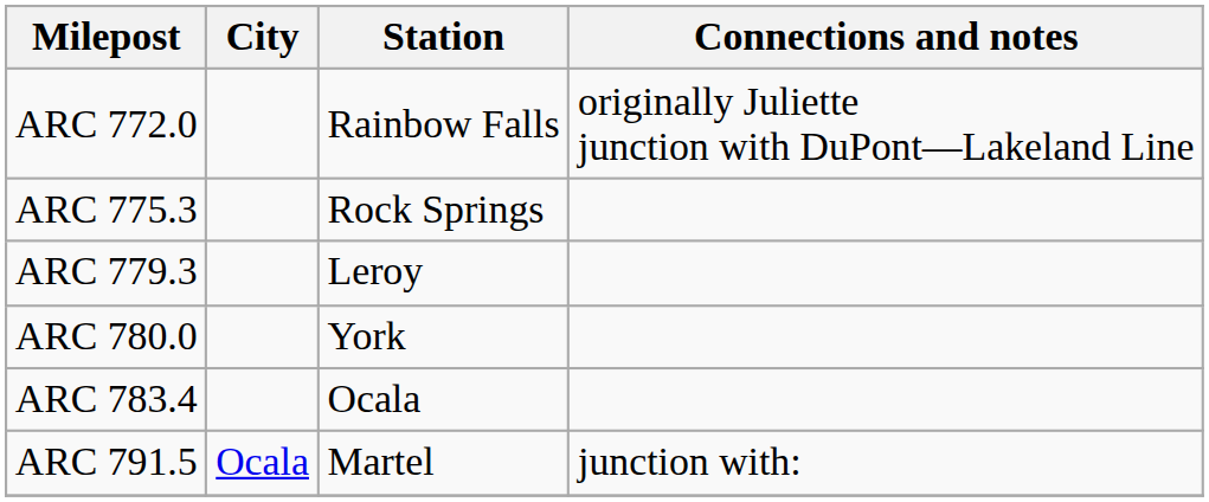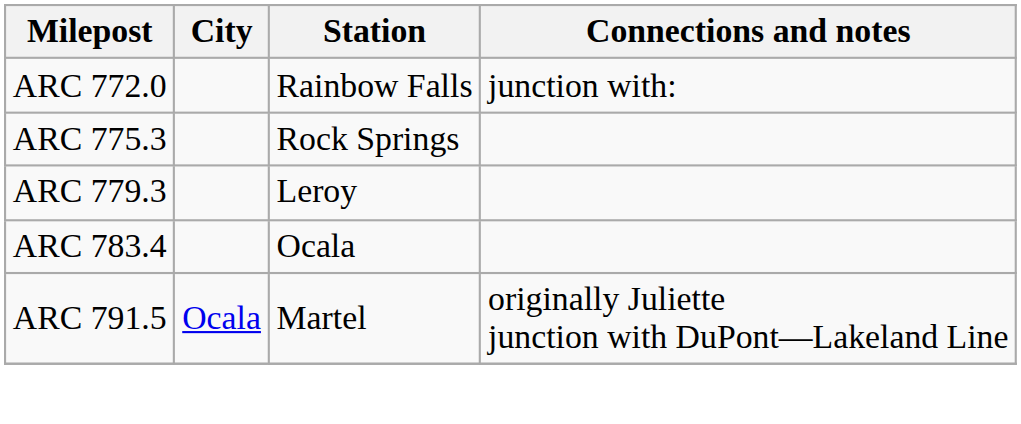ARC 772.0 | Connections and notes: originally Juliette junction with DuPont—Lakeland Line -> junction with:
- row: ARC 780.0 | York
ARC 791.5 | Connections and notes: junction with: -> originally Juliette junction with DuPont—Lakeland Line
